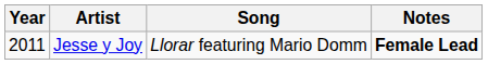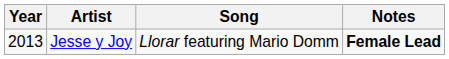Jesse y Joy | Year: 2011 -> 2013
